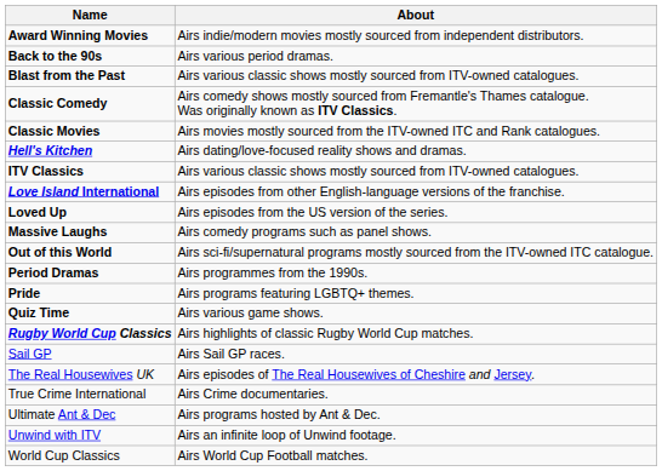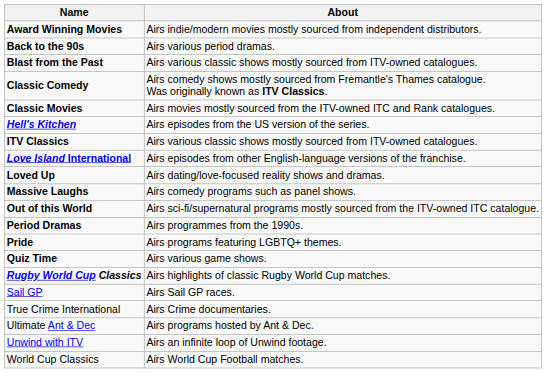Hell's Kitchen | About: Airs dating/love-focused reality shows and dramas. -> Airs episodes from the US version of the series.
Loved Up | About: Airs episodes from the US version of the series. -> Airs dating/love-focused reality shows and dramas.
- row: The Real Housewives UK | Airs episodes of The Real Housewives of Cheshire and Jersey.
